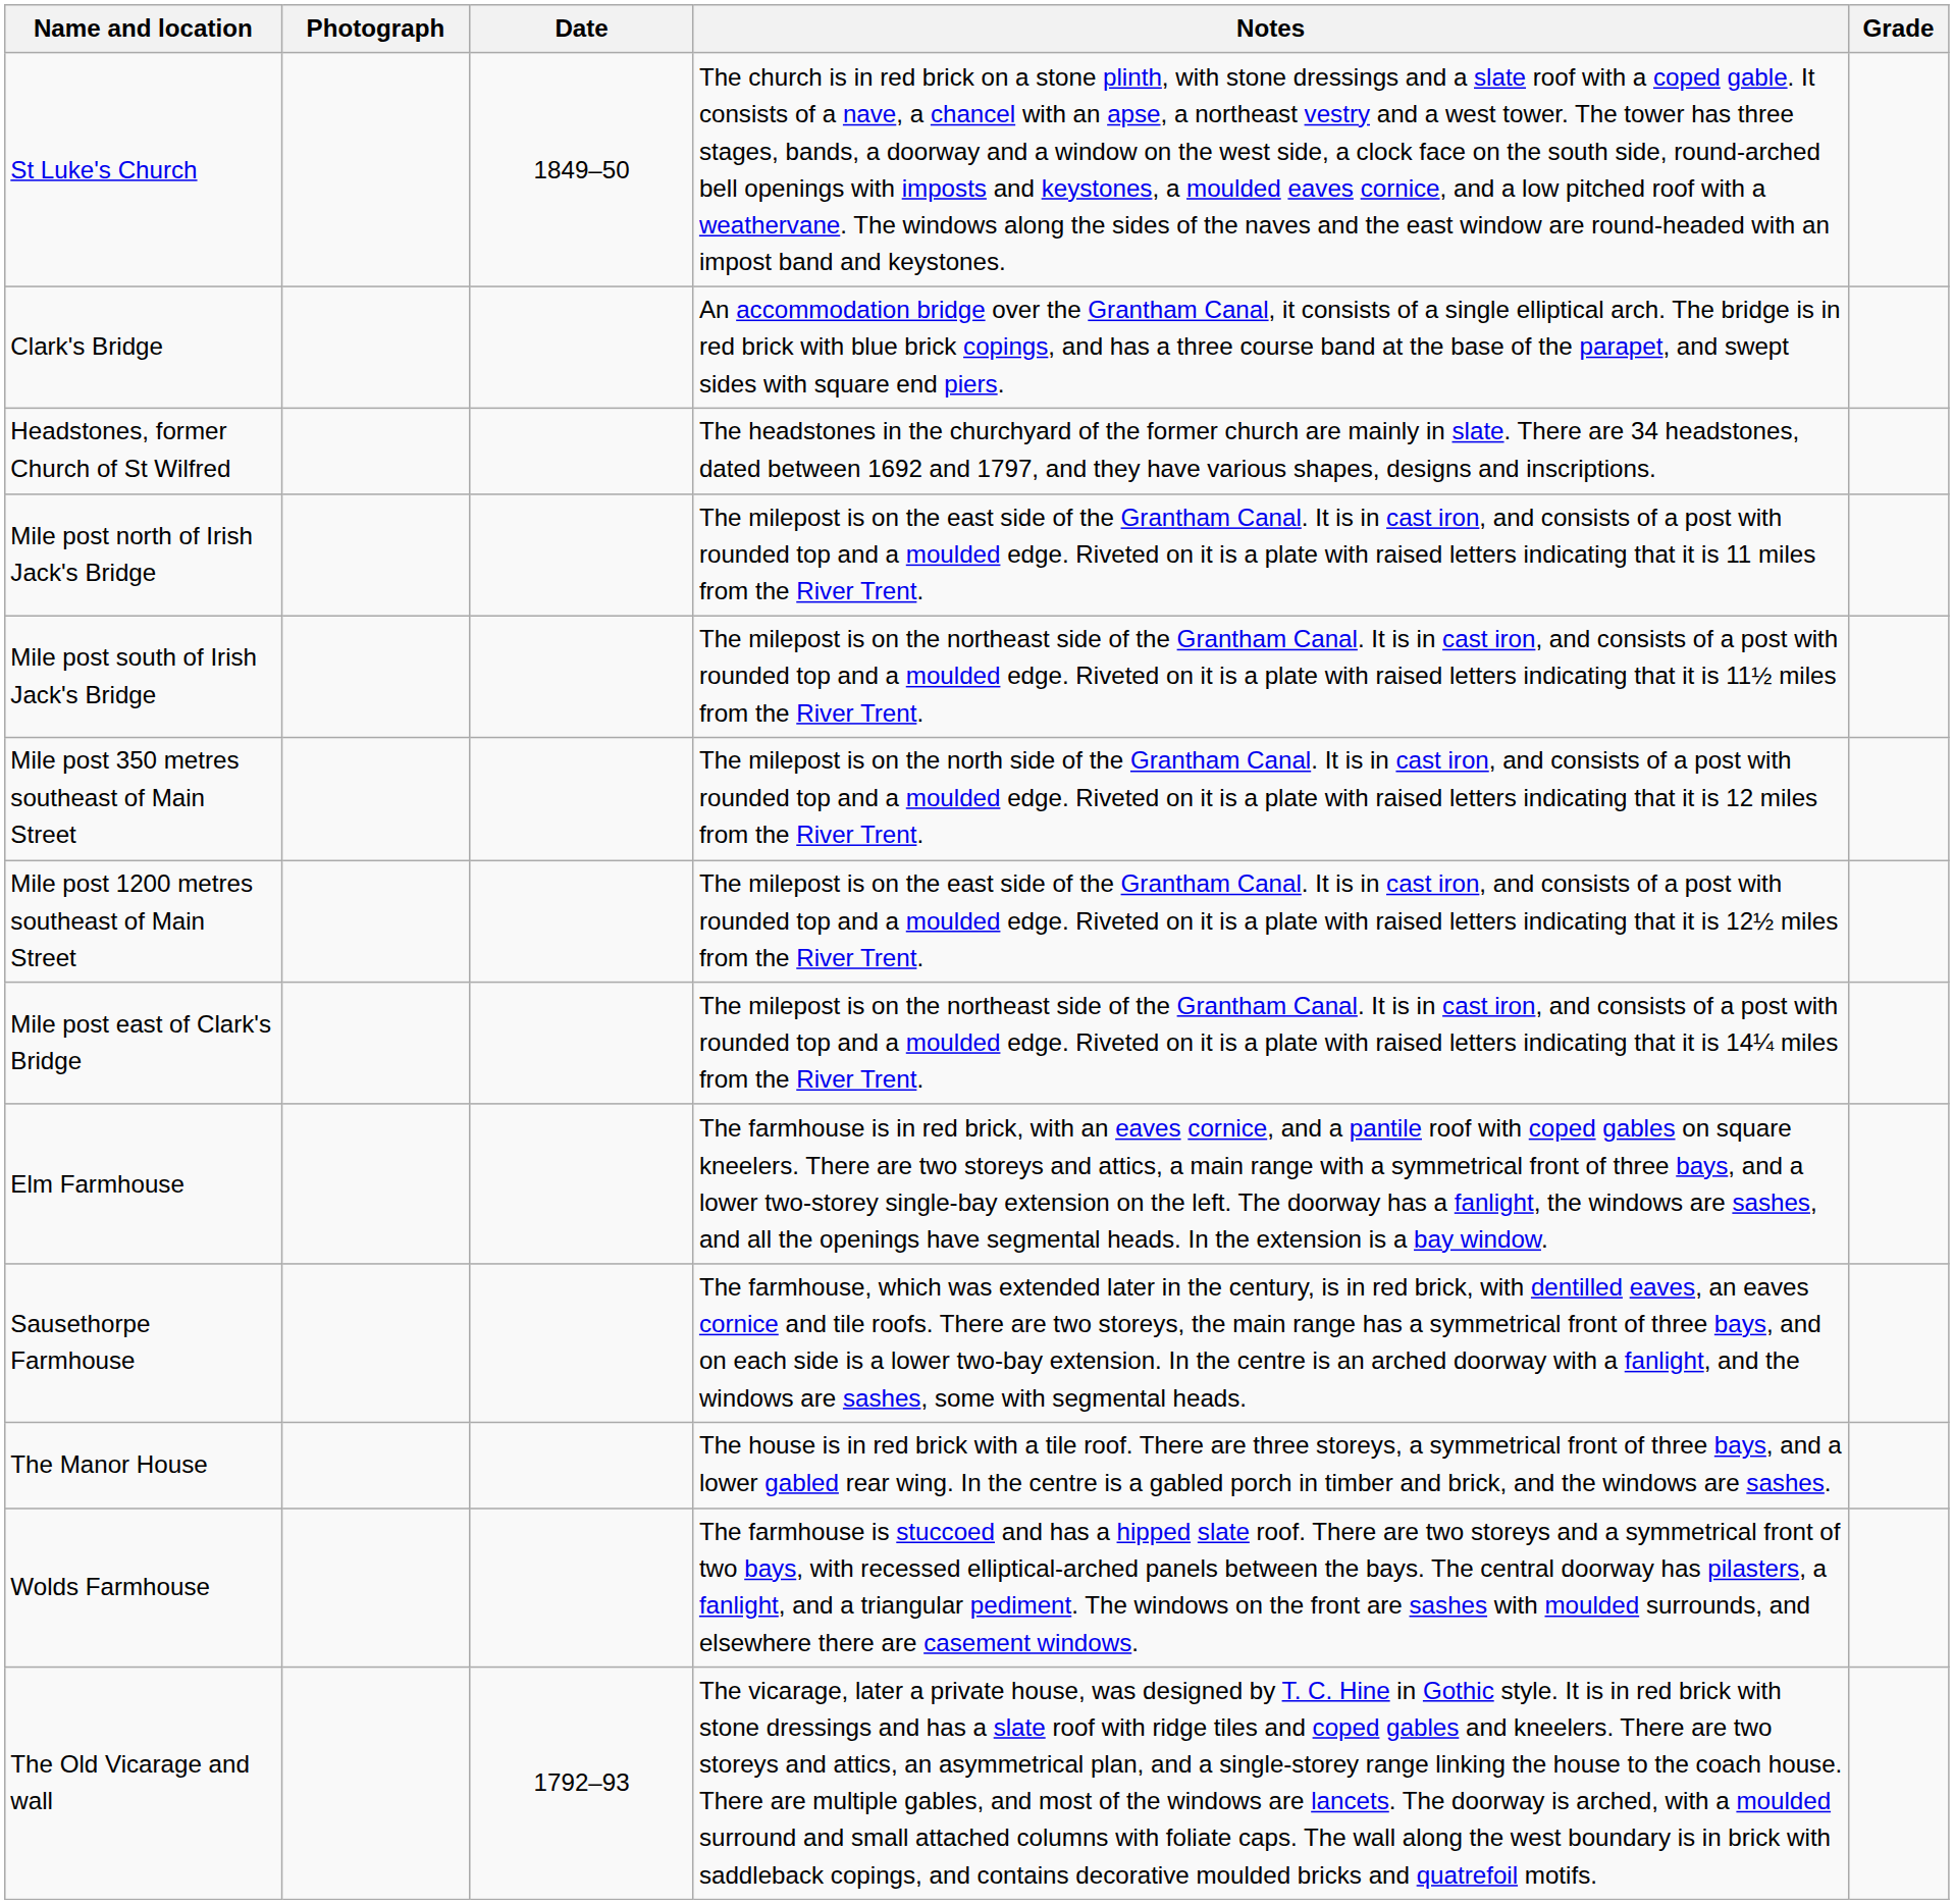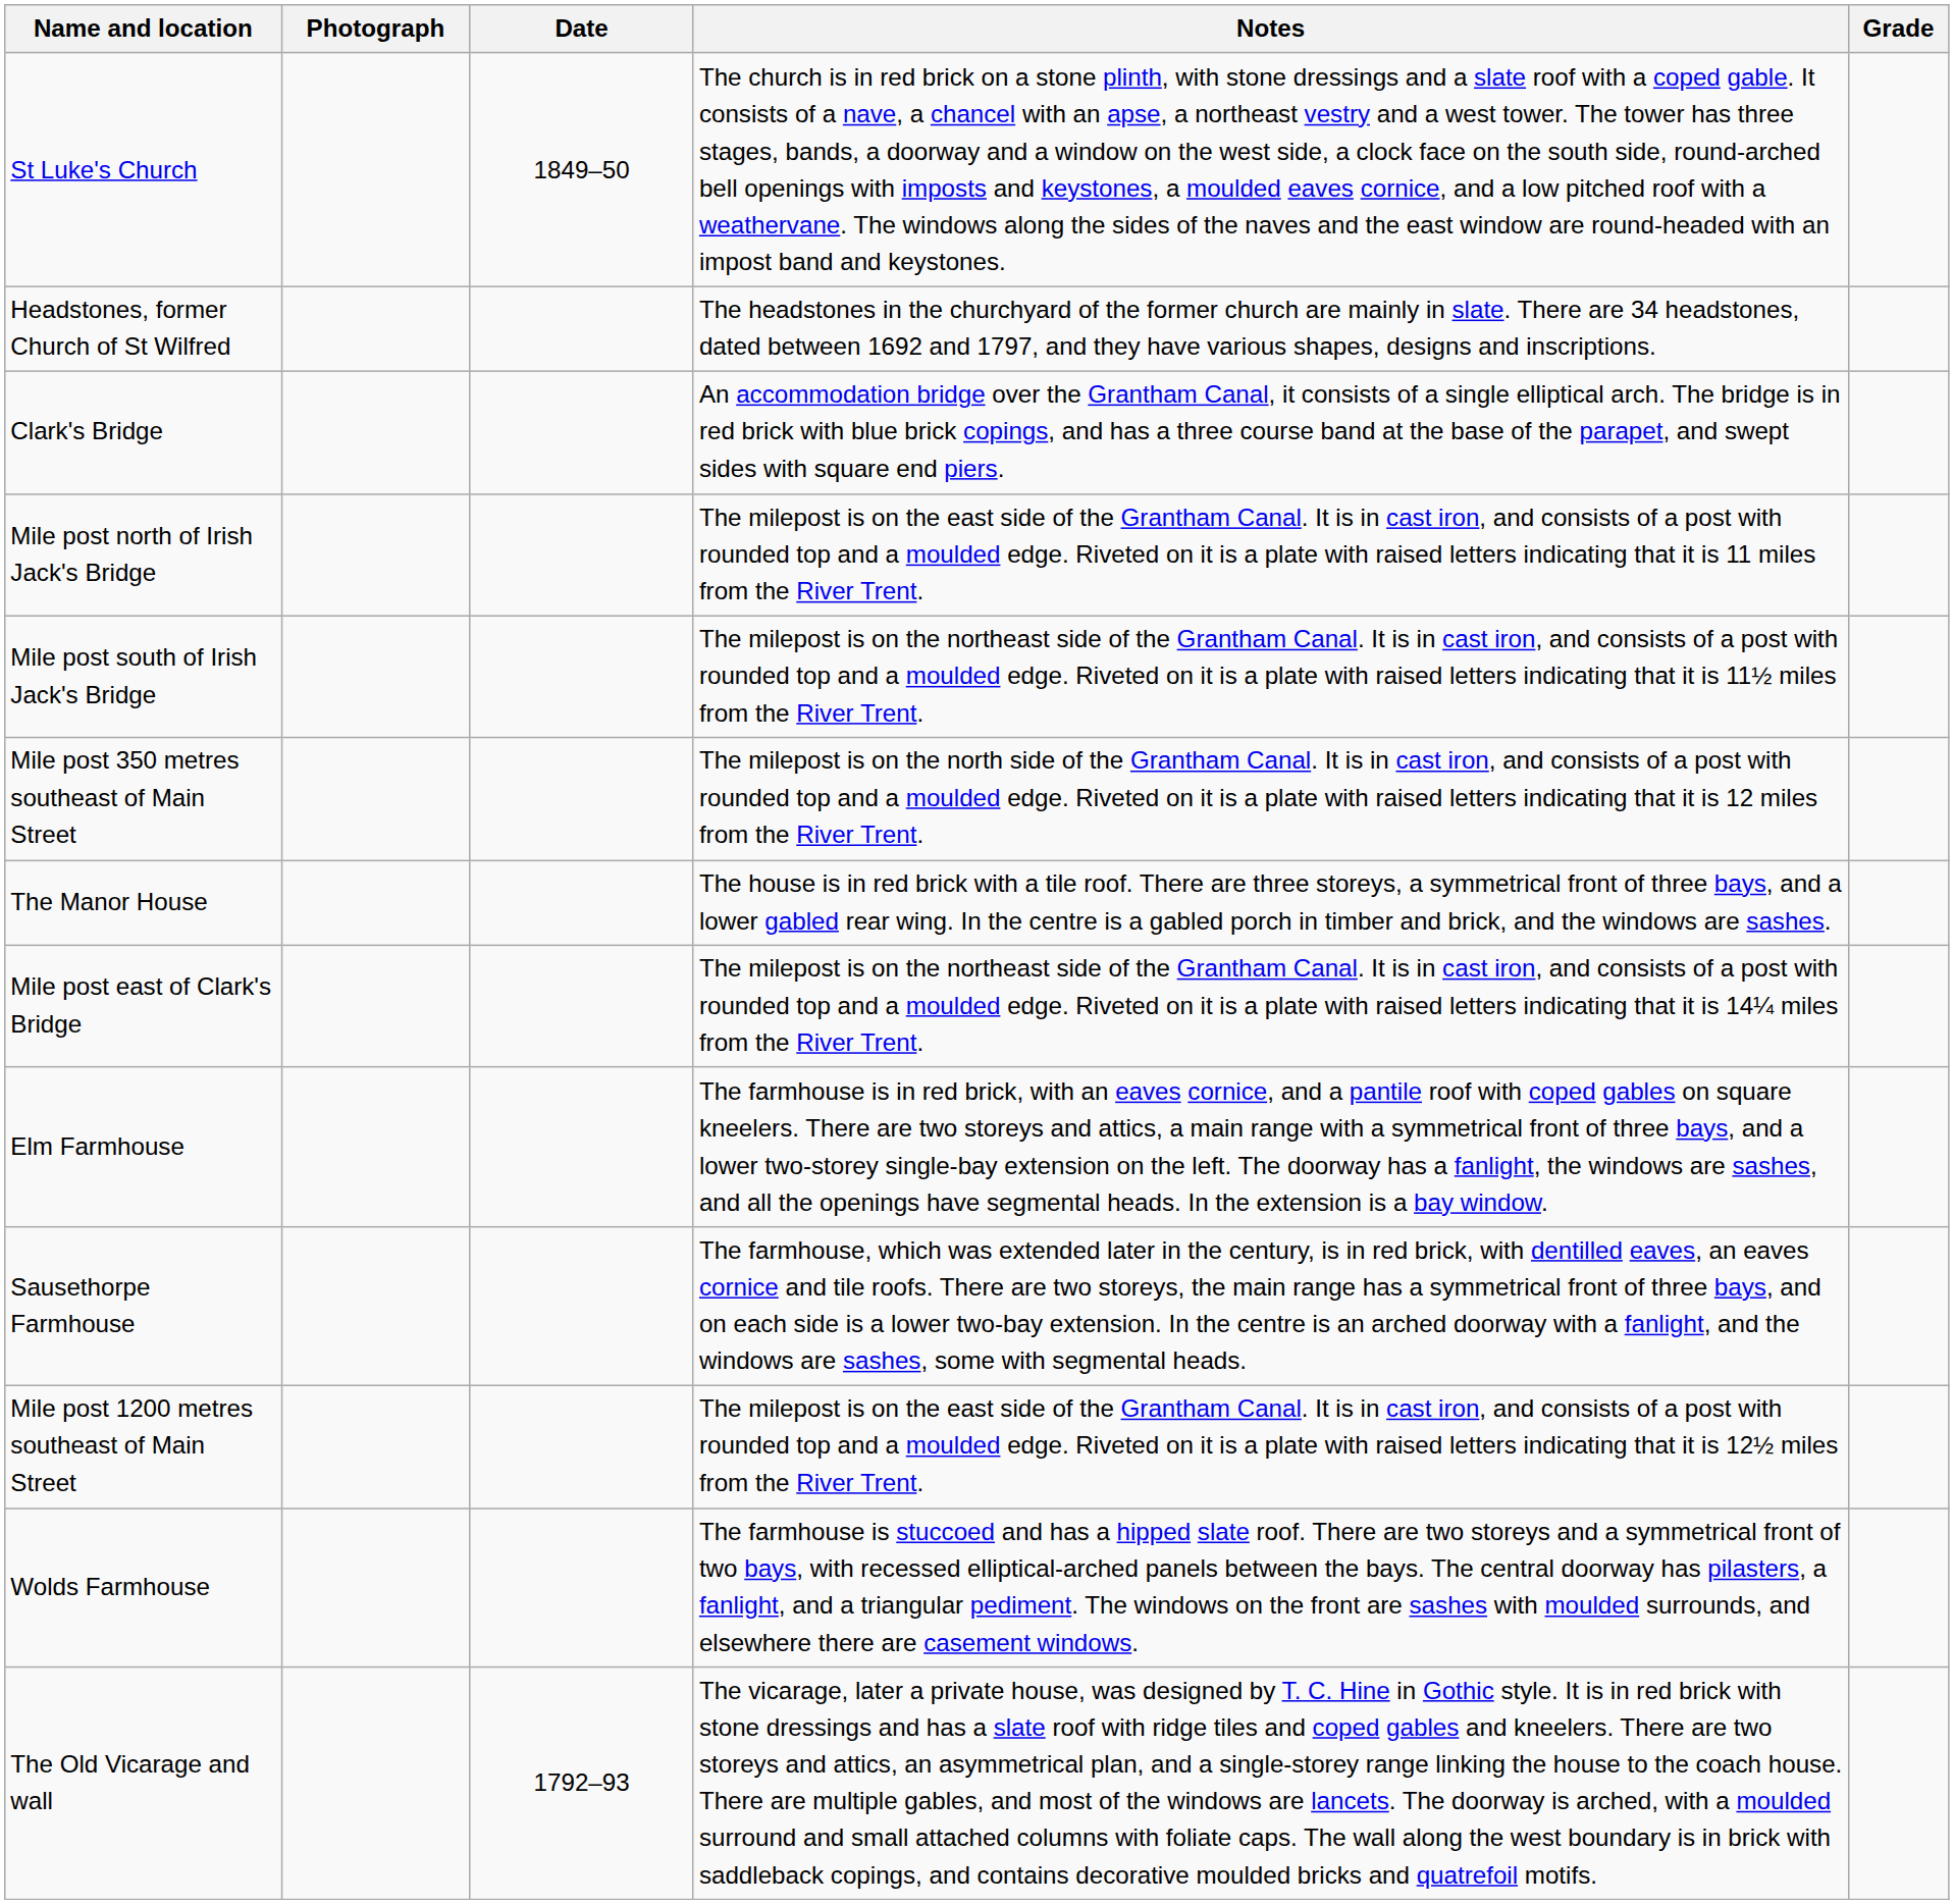rows swapped: Headstones, former Church of St Wilfred <-> Clark's Bridge
rows swapped: Mile post 1200 metres southeast of Main Street <-> The Manor House
